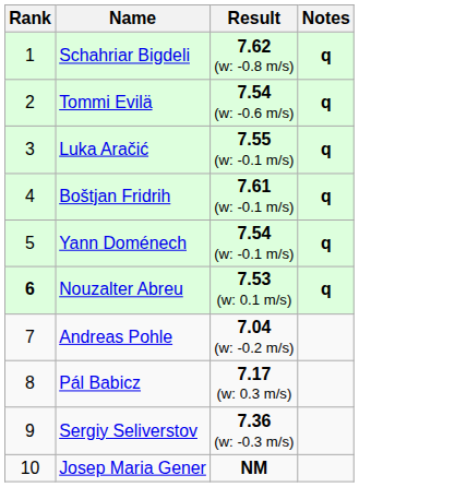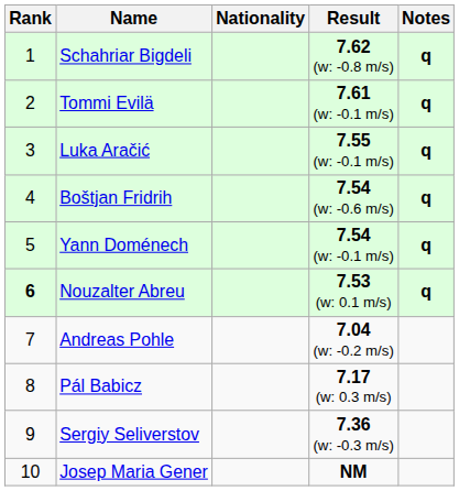+ column: Nationality
Tommi Evilä | Result: 7.54 (w: -0.6 m/s) -> 7.61 (w: -0.1 m/s)
Boštjan Fridrih | Result: 7.61 (w: -0.1 m/s) -> 7.54 (w: -0.6 m/s)
